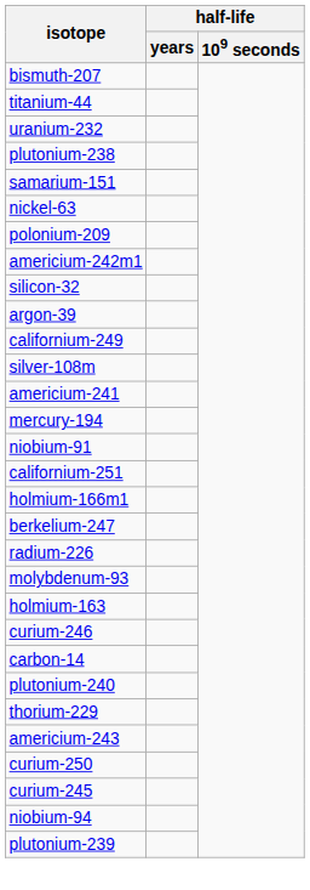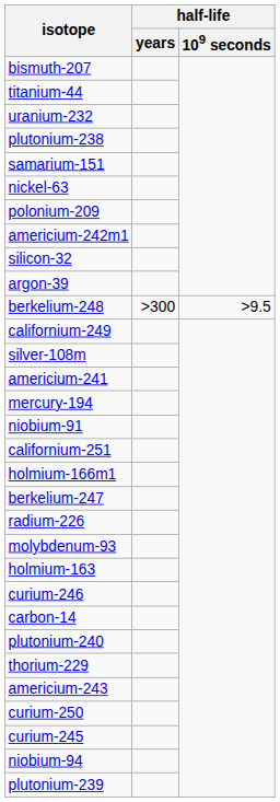+ row: berkelium-248 | >300 | >9.5
